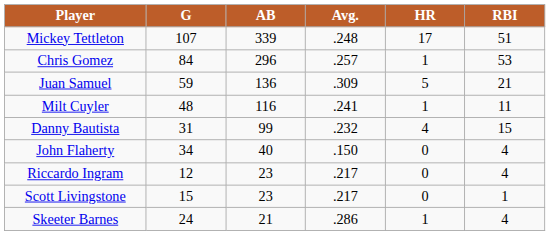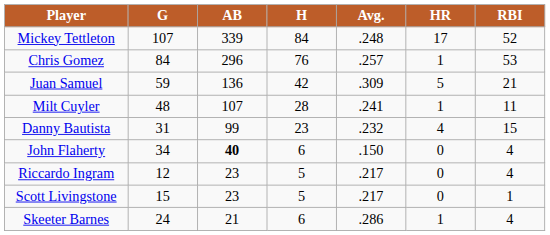+ column: H | 84 | 76 | 42 | 28 | 23 | 6 | 5 | 5 | 6
Mickey Tettleton | RBI: 51 -> 52
Milt Cuyler | AB: 116 -> 107
John Flaherty | AB: normal -> bold
